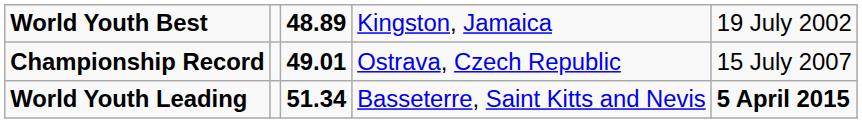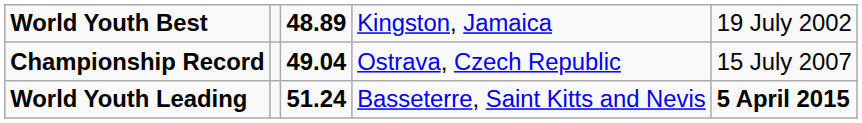Championship Record | column 3: 49.01 -> 49.04
World Youth Leading | column 3: 51.34 -> 51.24
